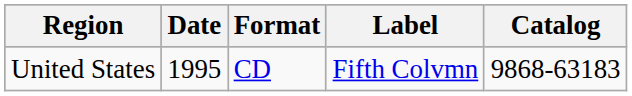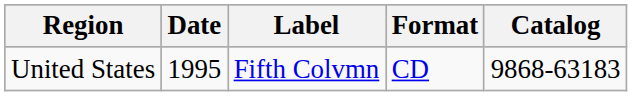columns swapped: Label <-> Format
